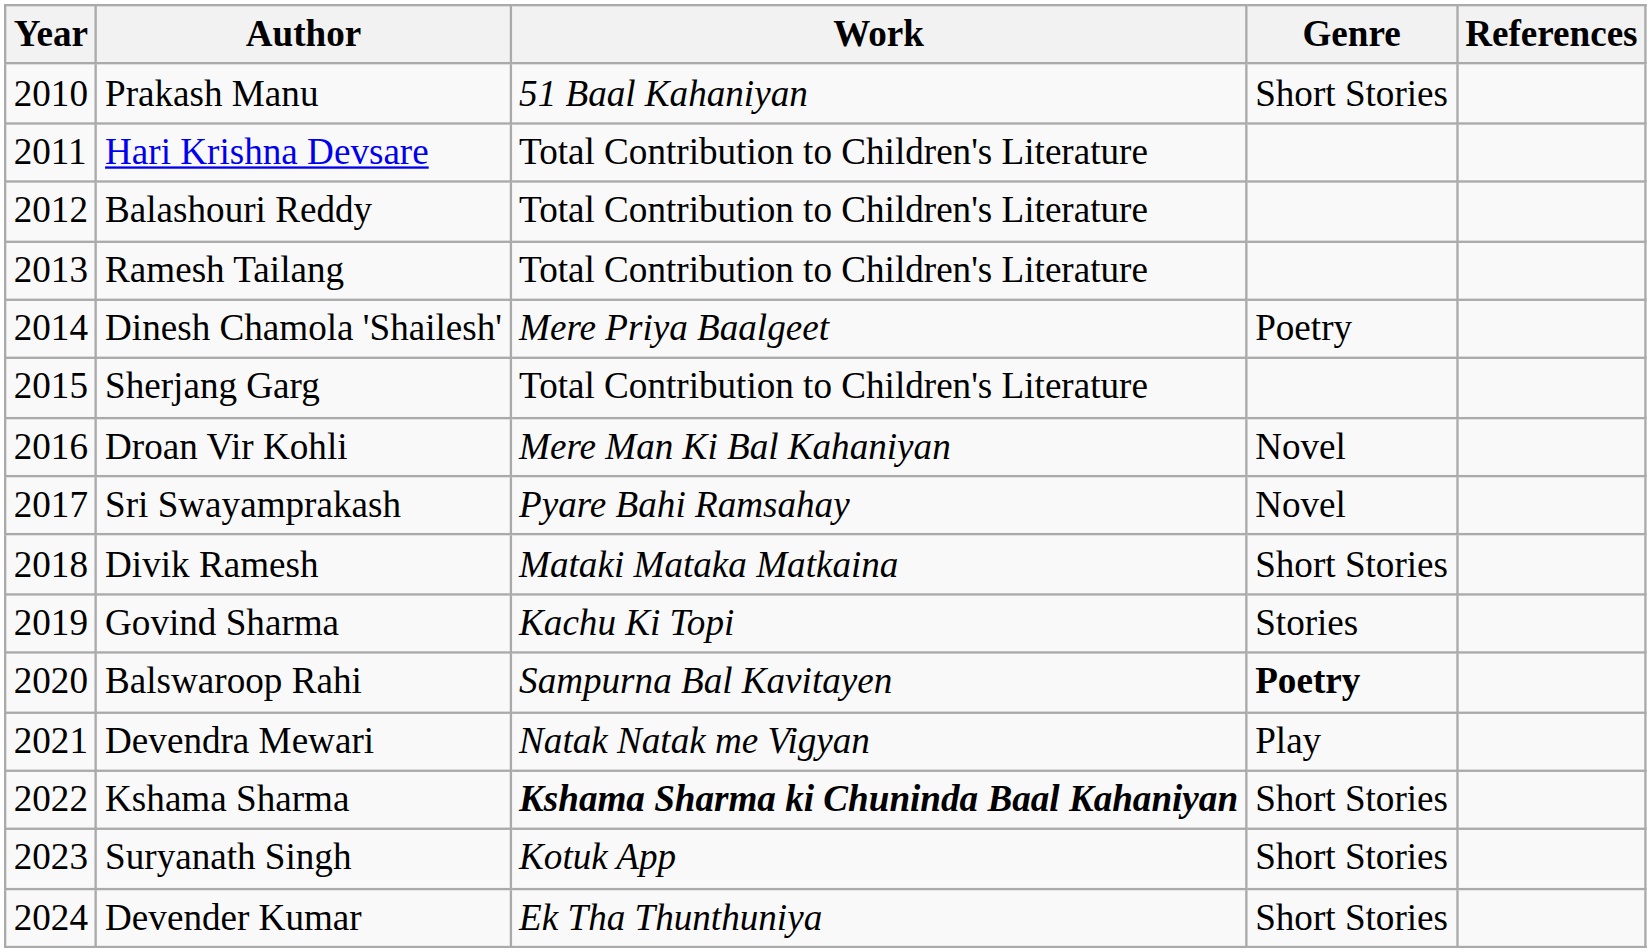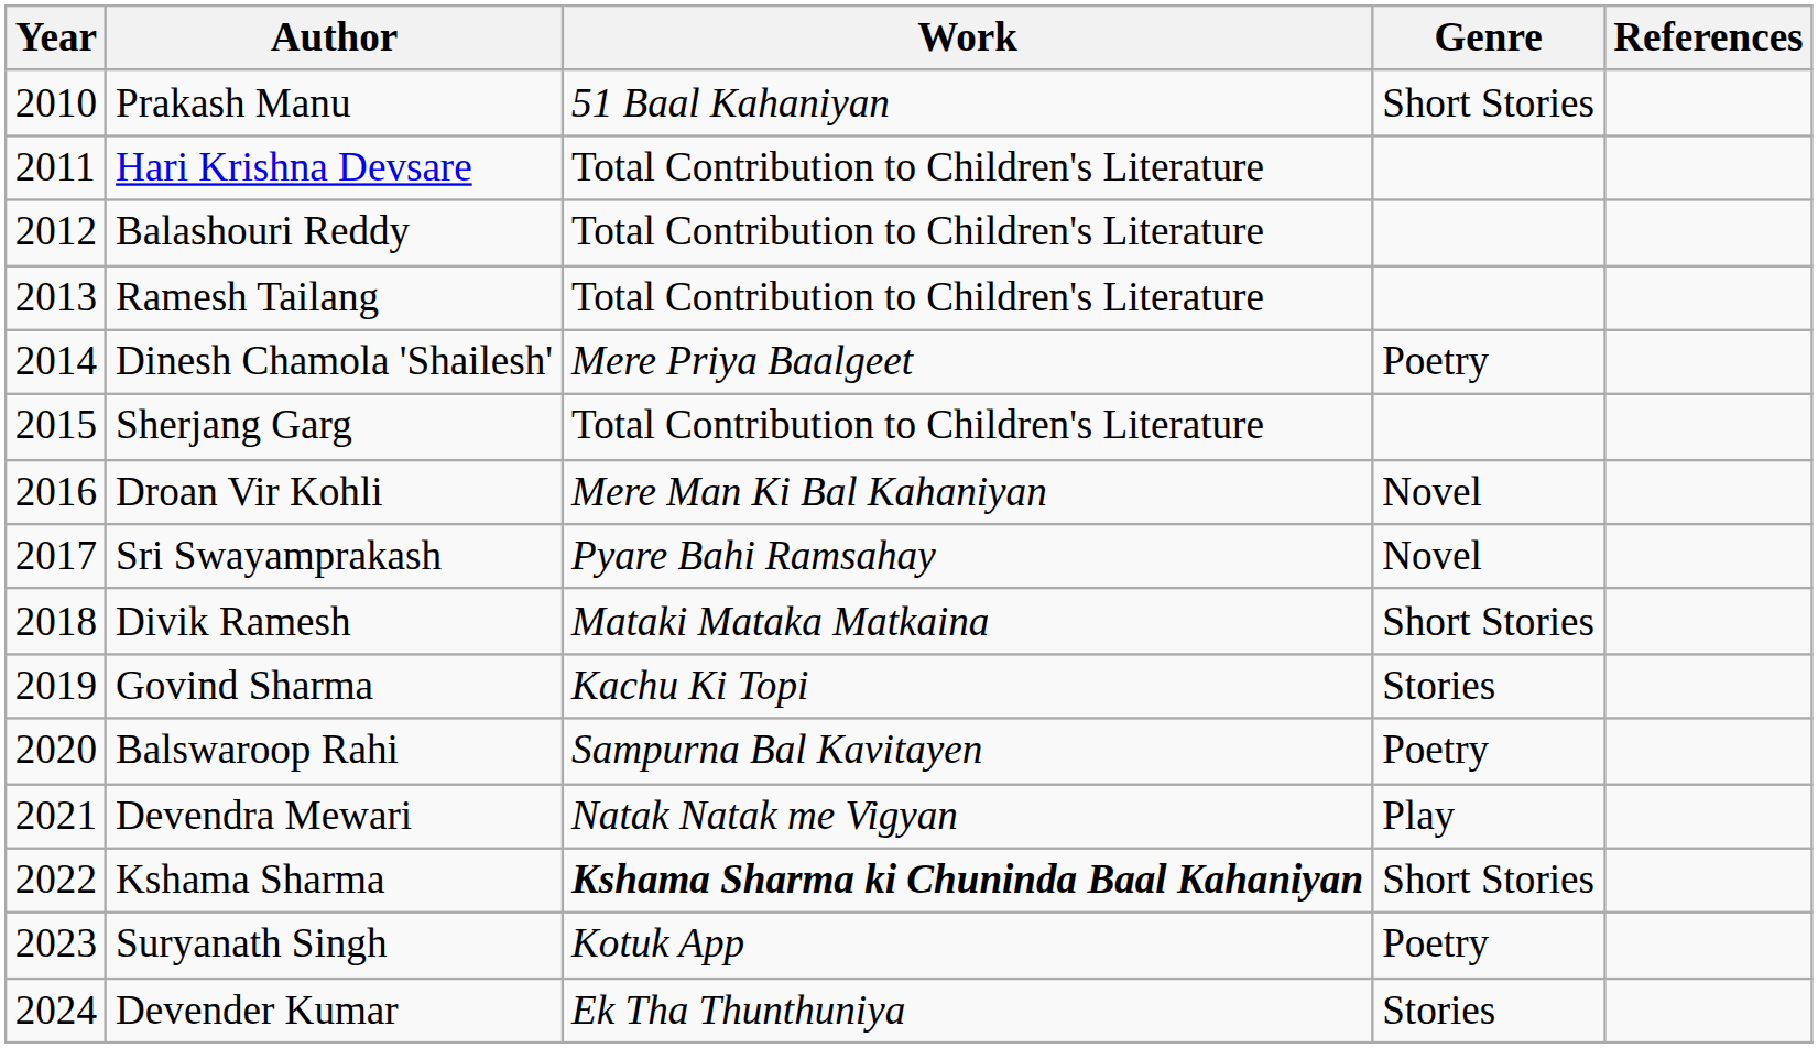Balswaroop Rahi | Genre: bold -> normal
Suryanath Singh | Genre: Short Stories -> Poetry
Devender Kumar | Genre: Short Stories -> Stories
